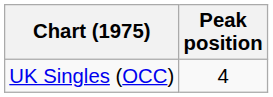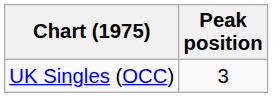UK Singles (OCC) | Peak position: 4 -> 3
